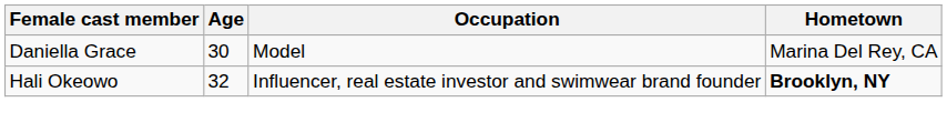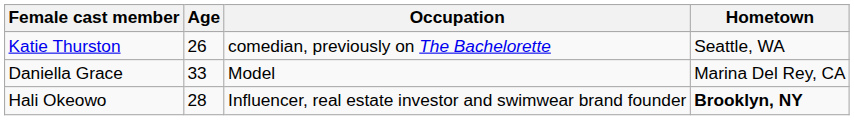+ row: Katie Thurston | 26 | comedian, previously on The Bachelorette | Seattle, WA
Daniella Grace | Age: 30 -> 33
Hali Okeowo | Age: 32 -> 28
